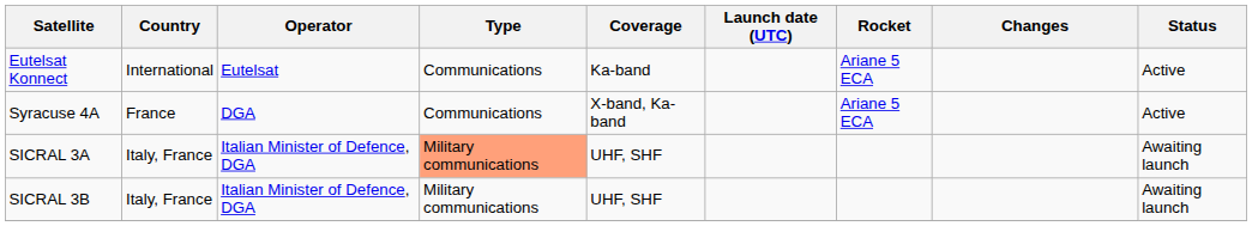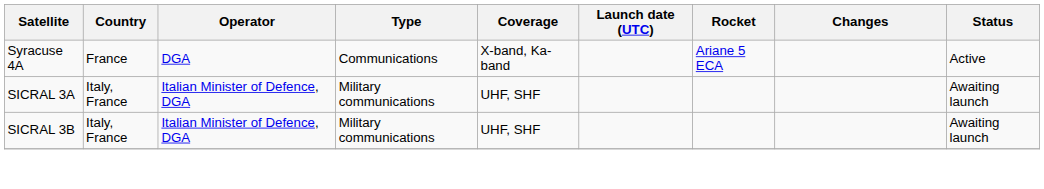- row: Eutelsat Konnect | International | Eutelsat | Communications | Ka-band | Ariane 5 ECA | Active
SICRAL 3A | Type: lightsalmon background -> no background
